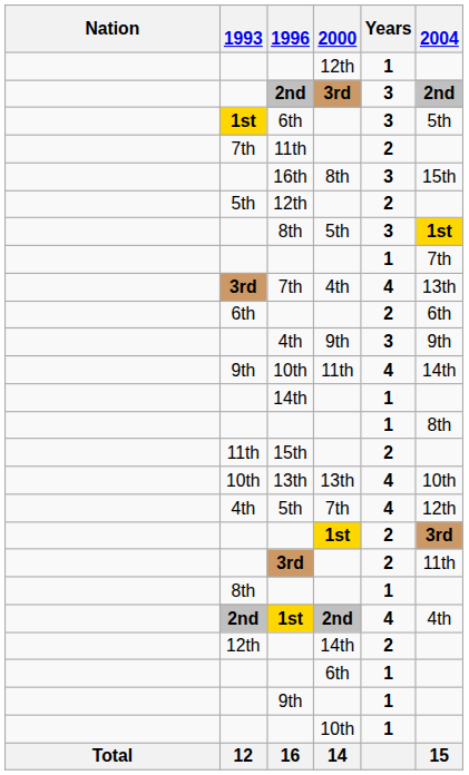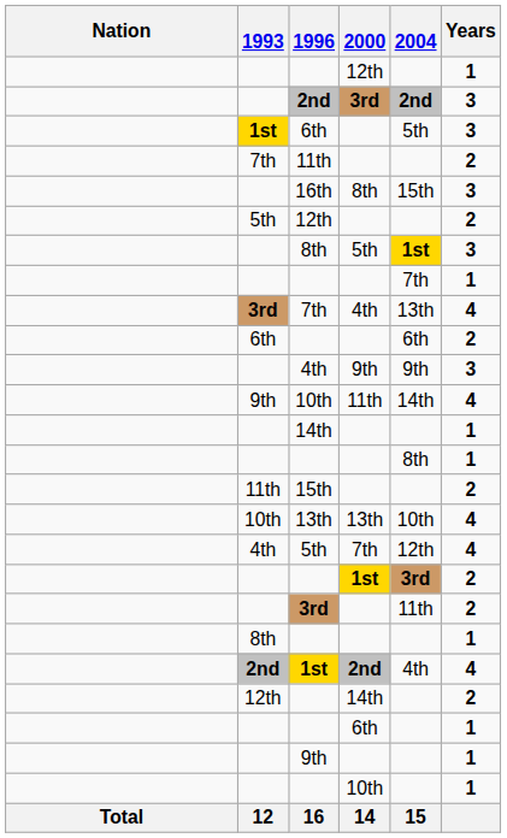columns swapped: 2004 <-> Years
